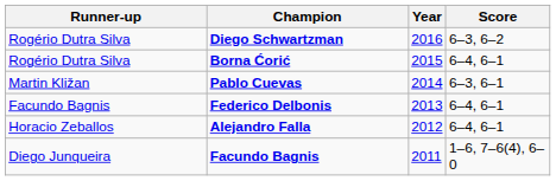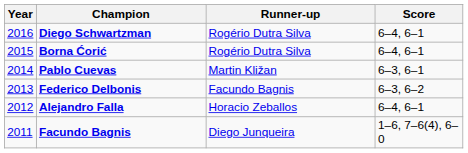columns swapped: Year <-> Runner-up
Diego Schwartzman | Score: 6–3, 6–2 -> 6–4, 6–1
Federico Delbonis | Score: 6–4, 6–1 -> 6–3, 6–2
